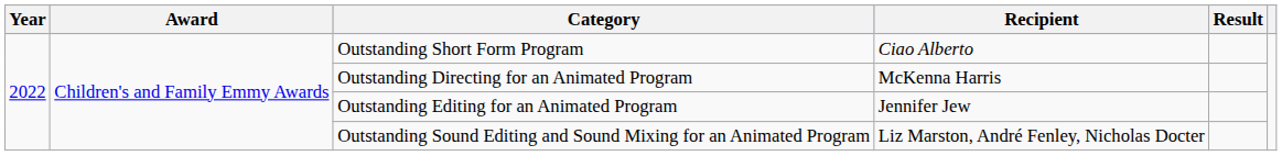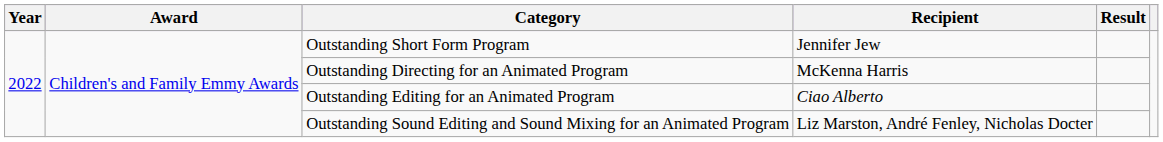Outstanding Short Form Program | Recipient: Ciao Alberto -> Jennifer Jew
Outstanding Editing for an Animated Program | Recipient: Jennifer Jew -> Ciao Alberto
